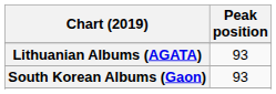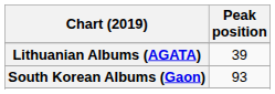Lithuanian Albums (AGATA) | Peak position: 93 -> 39
